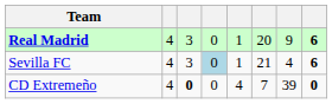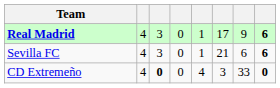Real Madrid | column 6: 20 -> 17
Sevilla FC | column 4: lightblue background -> no background
Sevilla FC | column 7: 4 -> 6
CD Extremeño | column 6: 7 -> 3
CD Extremeño | column 7: 39 -> 33
